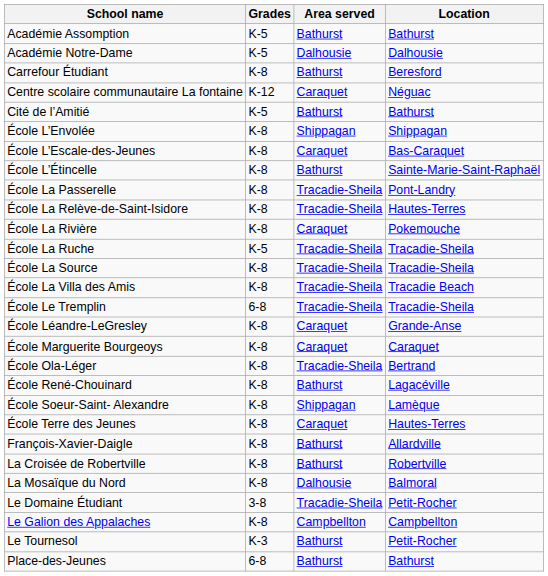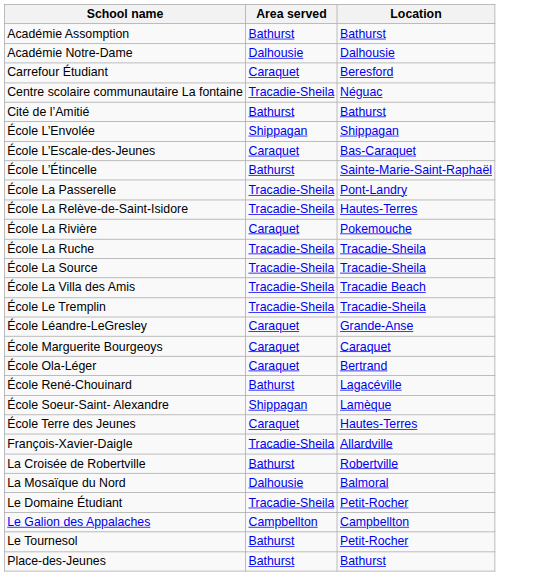- column: Grades | K-5 | K-5 | K-8 | K-12 | K-5 | K-8 | K-8 | K-8 | K-8 | K-8 | K-8 | K-5 | K-8 | K-8 | 6-8 | K-8 | K-8 | K-8 | K-8 | K-8 | K-8 | K-8 | K-8 | K-8 | 3-8 | K-8 | K-3 | 6-8
Carrefour Étudiant | Area served: Bathurst -> Caraquet
Centre scolaire communautaire La fontaine | Area served: Caraquet -> Tracadie-Sheila
École Ola-Léger | Area served: Tracadie-Sheila -> Caraquet
François-Xavier-Daigle | Area served: Bathurst -> Tracadie-Sheila
